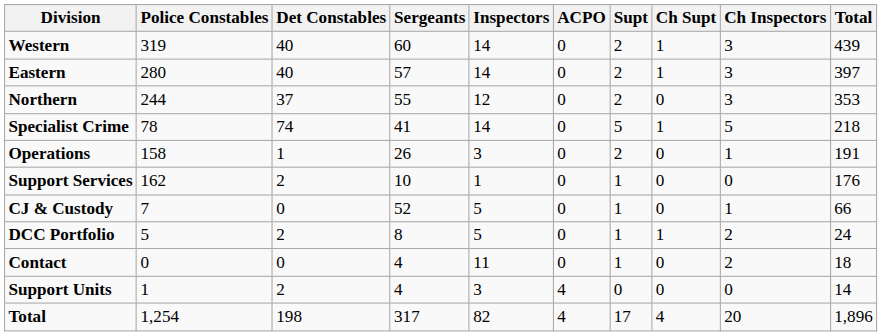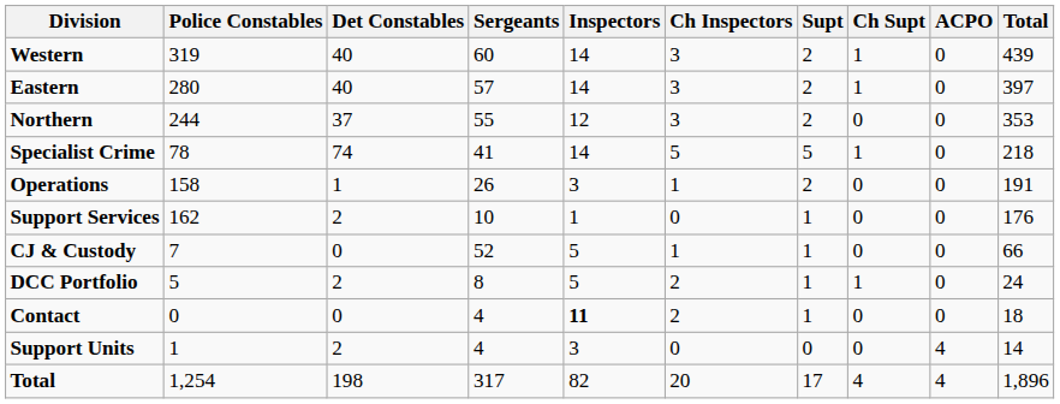columns swapped: Ch Inspectors <-> ACPO
Contact | Inspectors: normal -> bold
